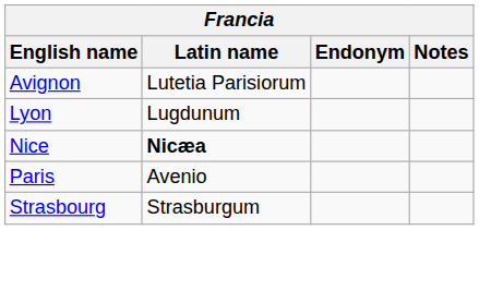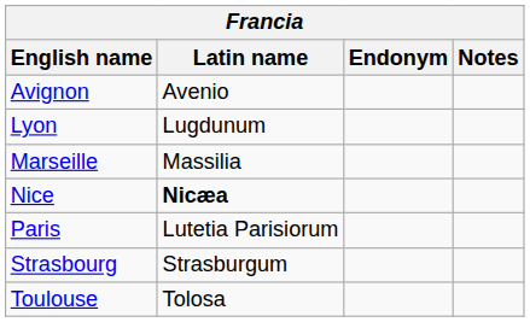Avignon | Latin name: Lutetia Parisiorum -> Avenio
+ row: Marseille | Massilia
Paris | Latin name: Avenio -> Lutetia Parisiorum
+ row: Toulouse | Tolosa
